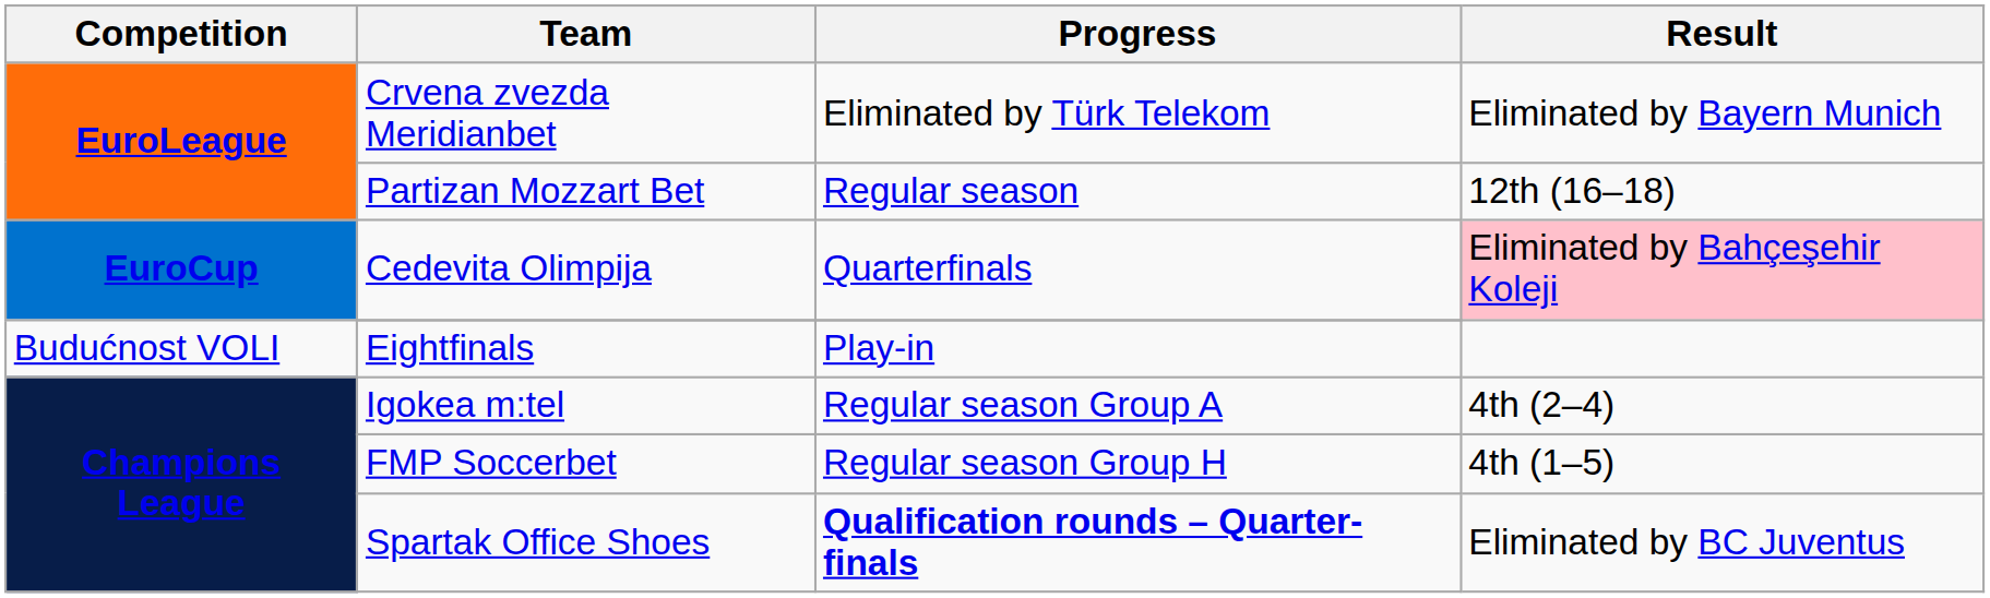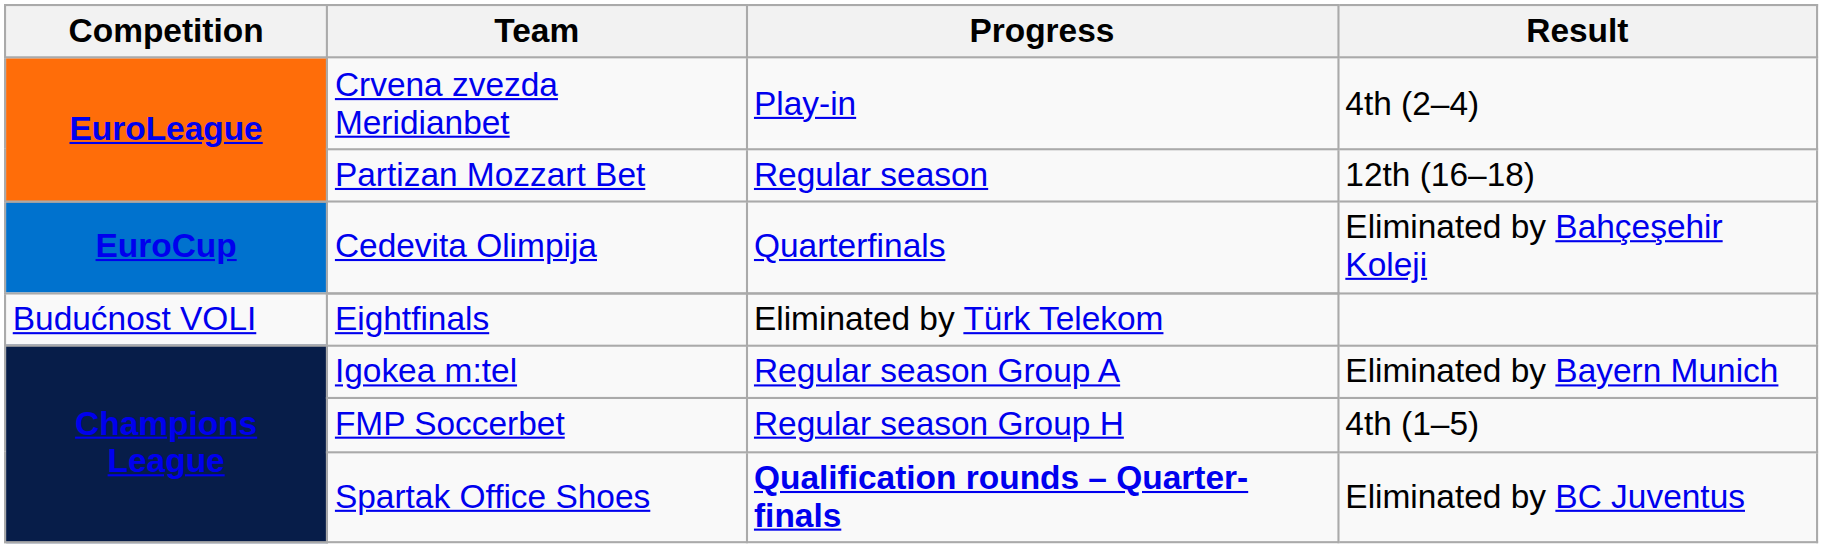Crvena zvezda Meridianbet | Progress: Eliminated by Türk Telekom -> Play-in
Crvena zvezda Meridianbet | Result: Eliminated by Bayern Munich -> 4th (2–4)
Cedevita Olimpija | Result: pink background -> no background
Eightfinals | Progress: Play-in -> Eliminated by Türk Telekom
Igokea m:tel | Result: 4th (2–4) -> Eliminated by Bayern Munich
